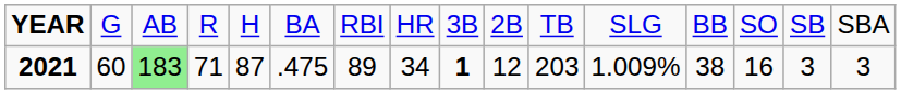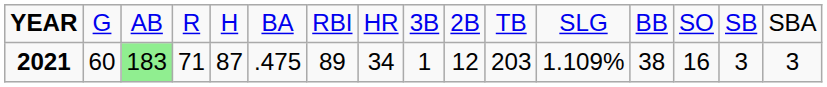2021 | column 9: bold -> normal
2021 | column 12: 1.009% -> 1.109%
